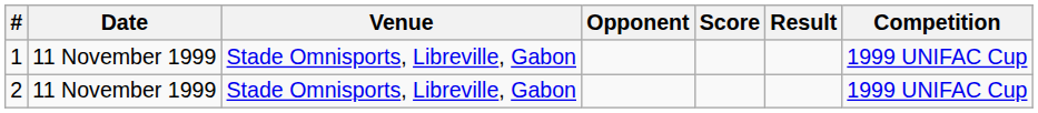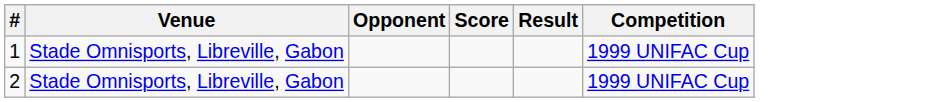- column: Date | 11 November 1999 | 11 November 1999
